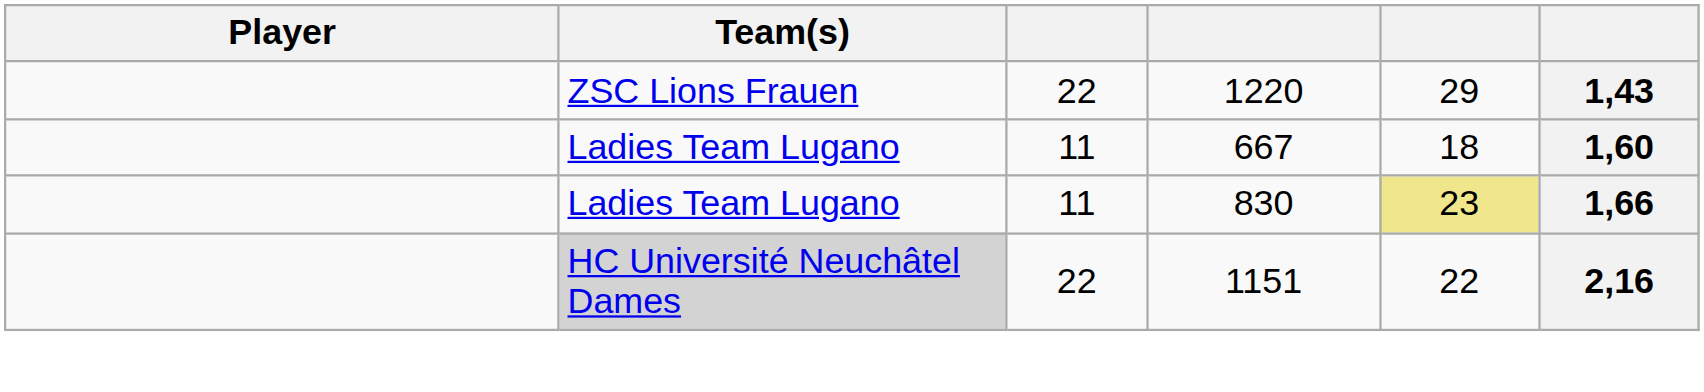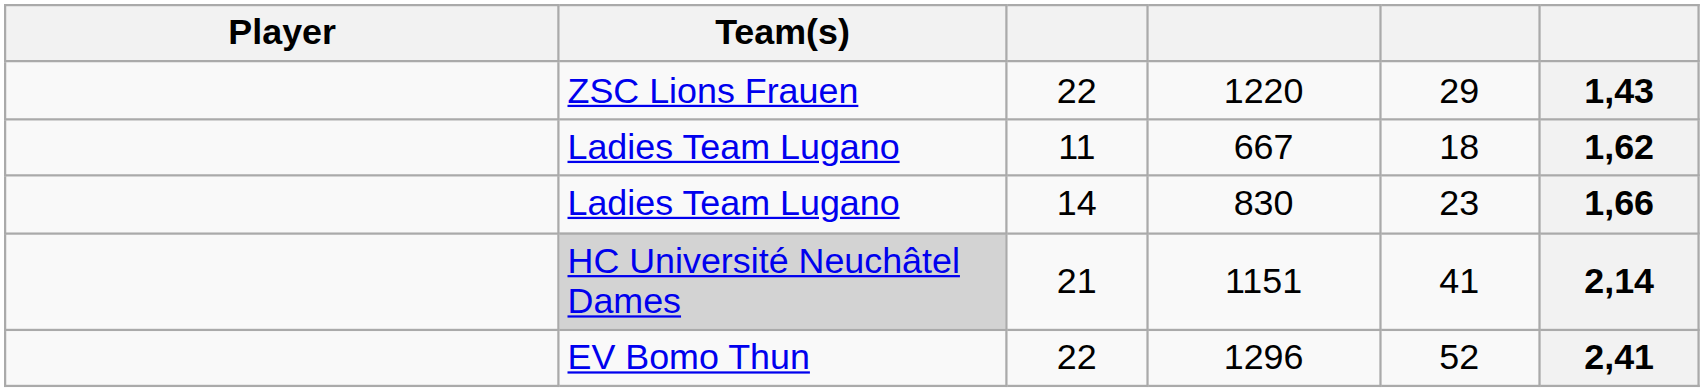667 | column 6: 1,60 -> 1,62
830 | column 3: 11 -> 14
830 | column 5: khaki background -> no background
1151 | column 3: 22 -> 21
1151 | column 5: 22 -> 41
1151 | column 6: 2,16 -> 2,14
+ row: EV Bomo Thun | 22 | 1296 | 52 | 2,41
